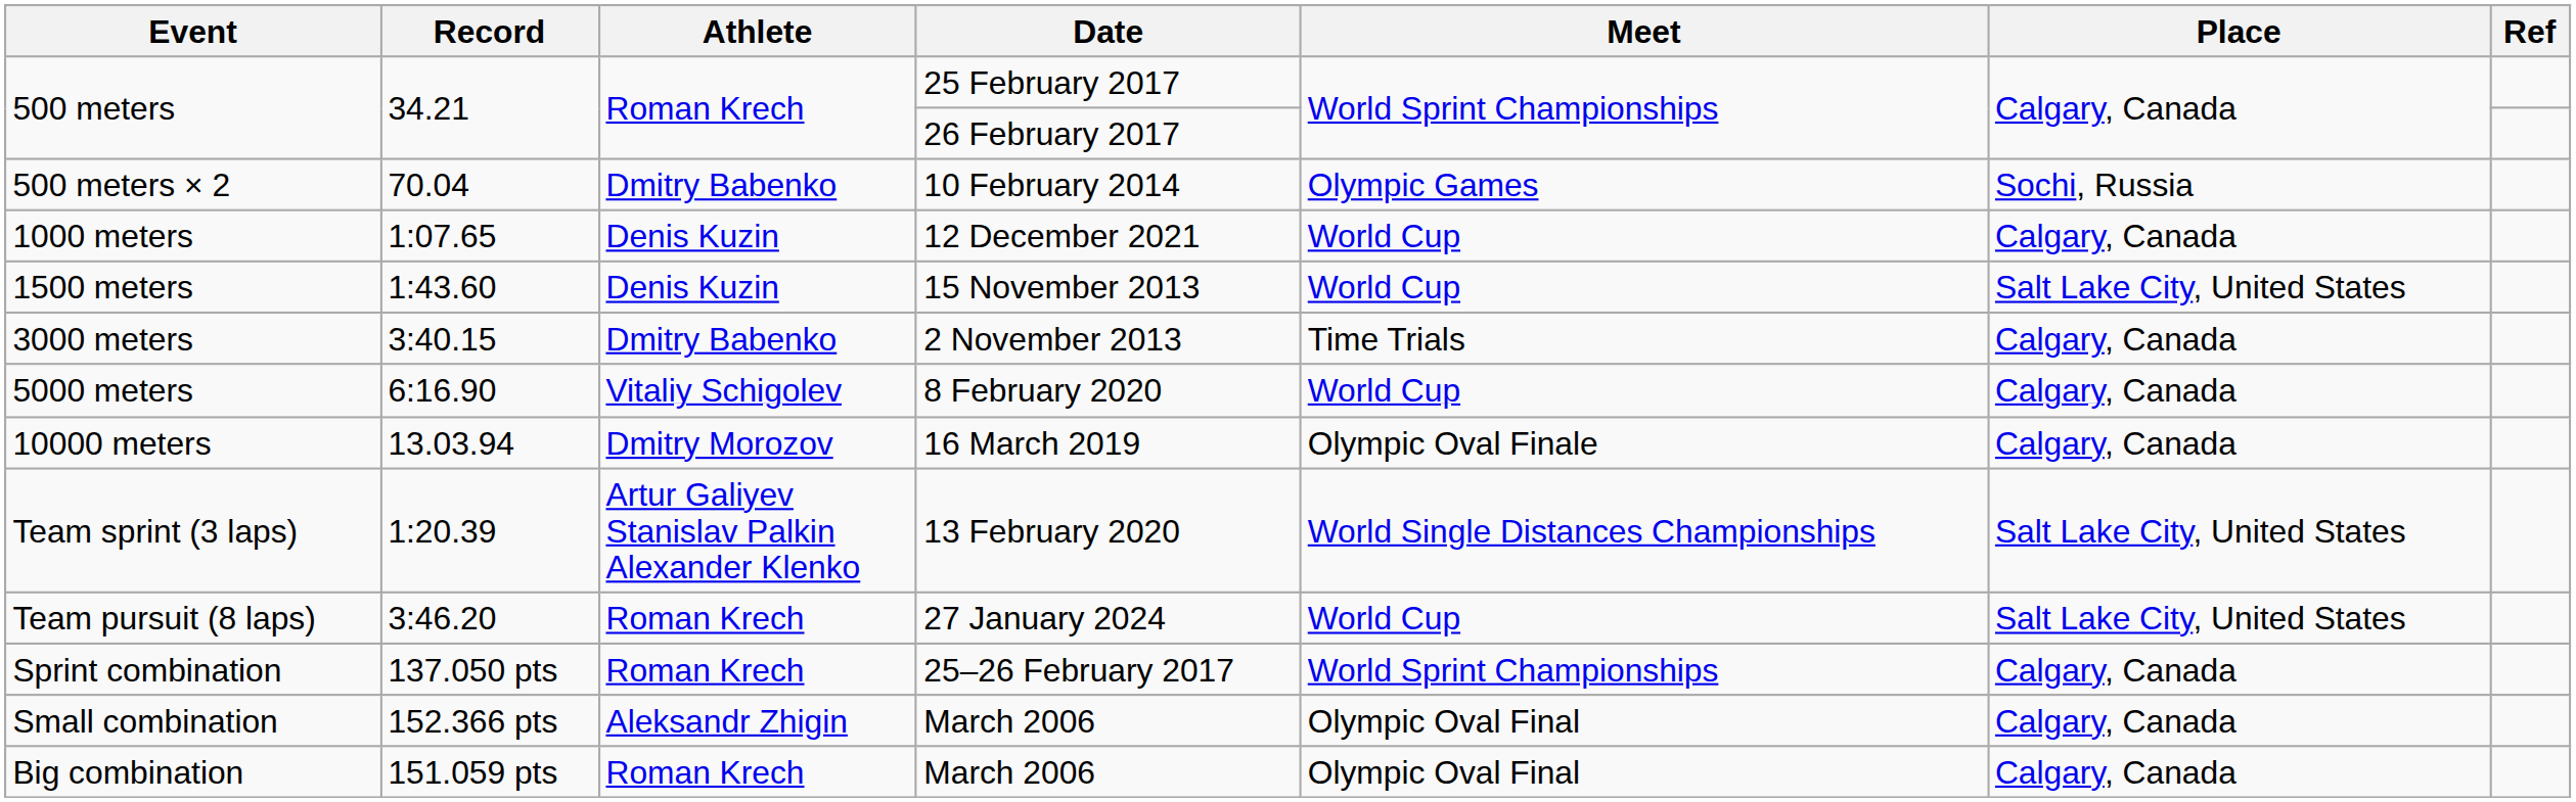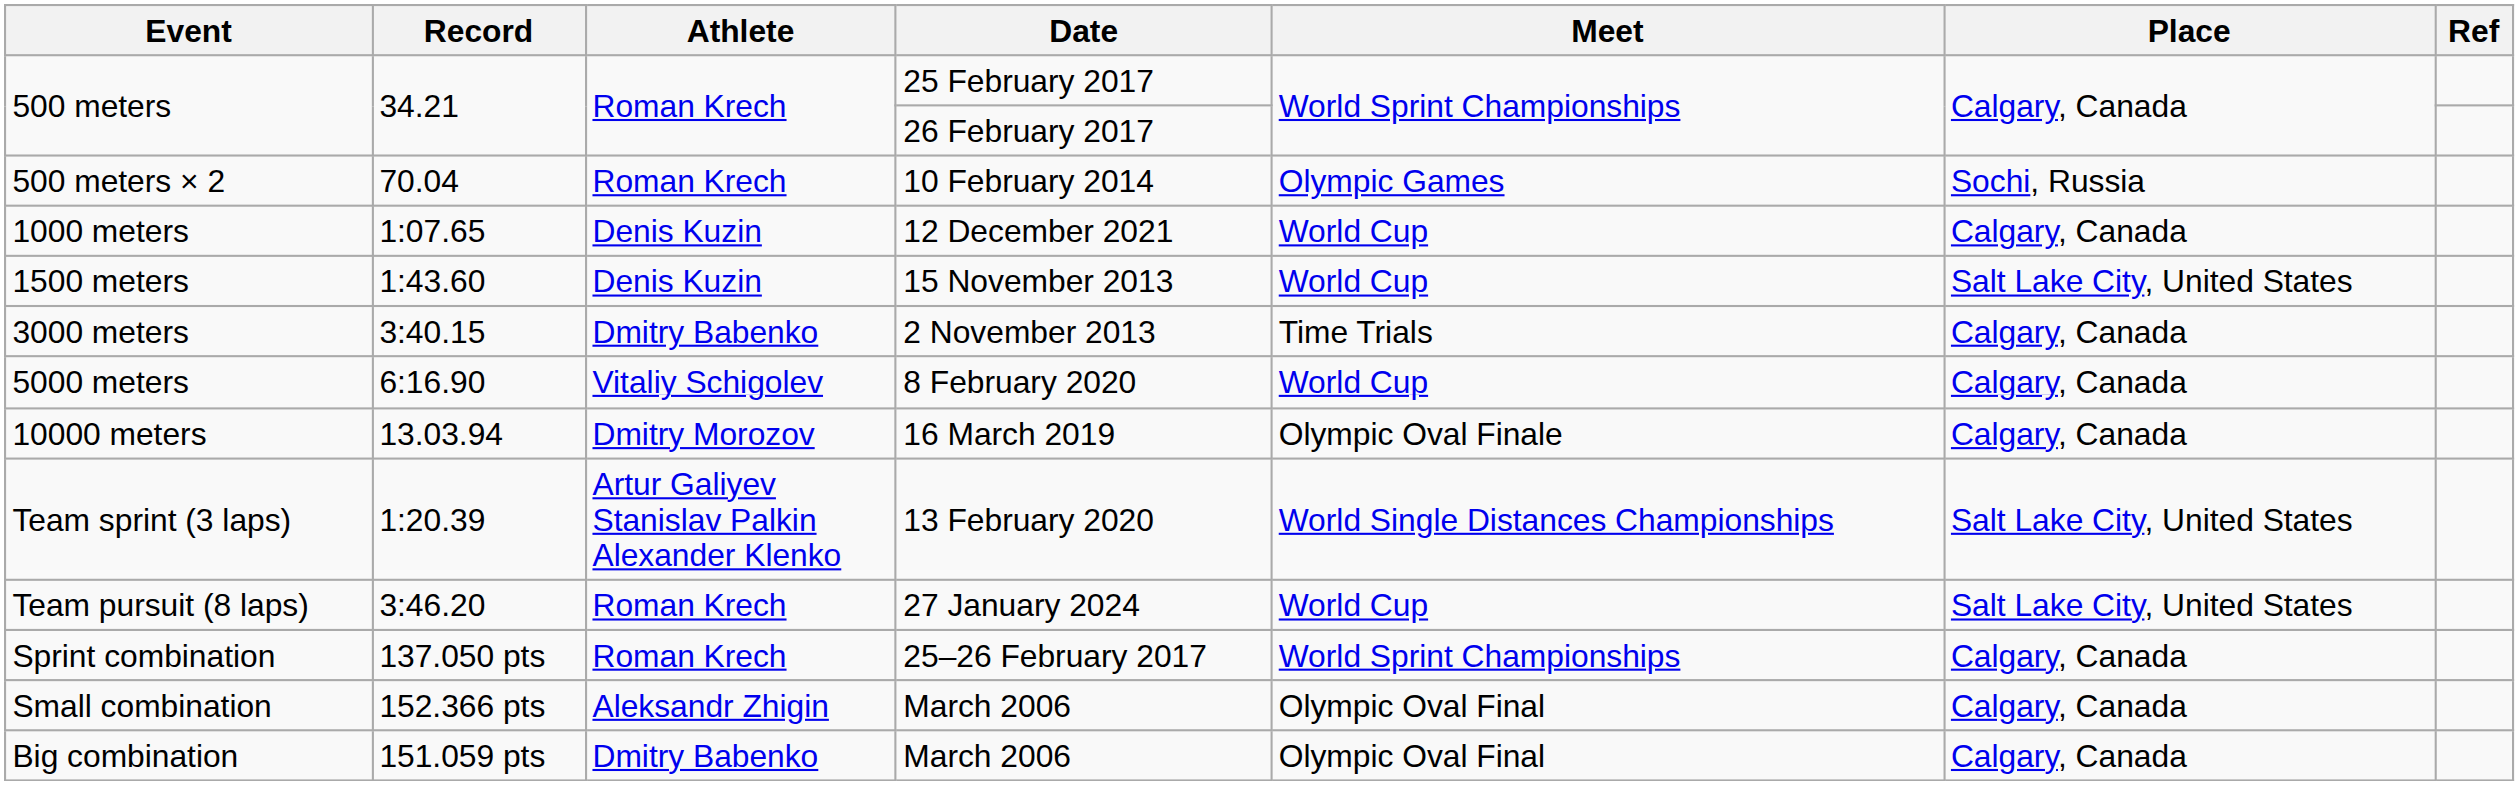500 meters × 2 | Athlete: Dmitry Babenko -> Roman Krech
Big combination | Athlete: Roman Krech -> Dmitry Babenko
